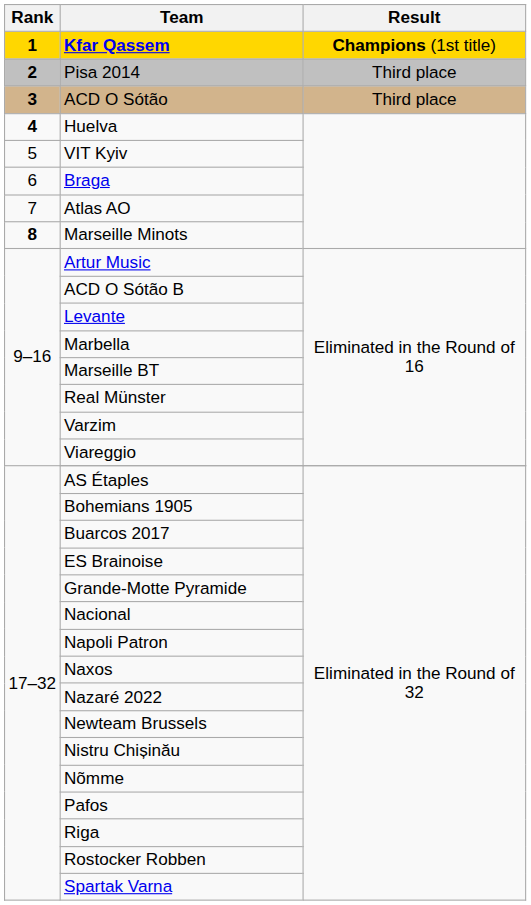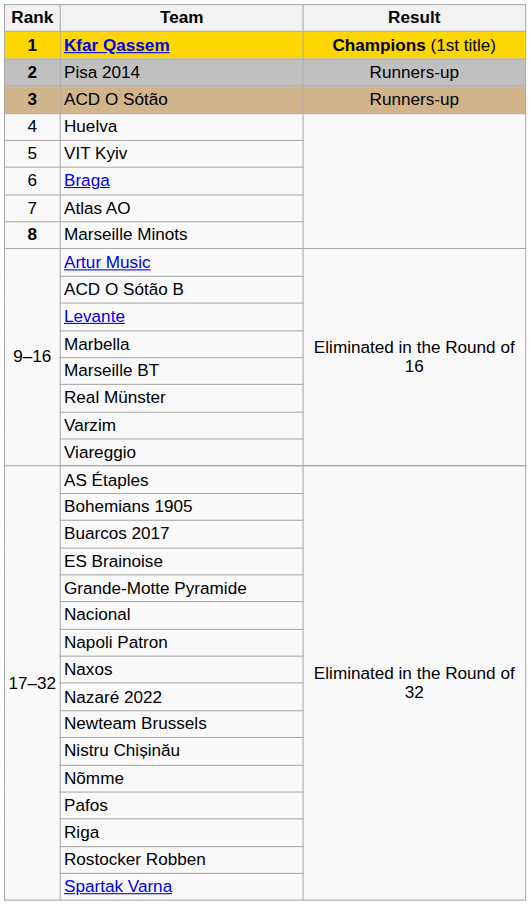Pisa 2014 | Result: Third place -> Runners-up
ACD O Sótão | Result: Third place -> Runners-up
Huelva | Rank: bold -> normal
